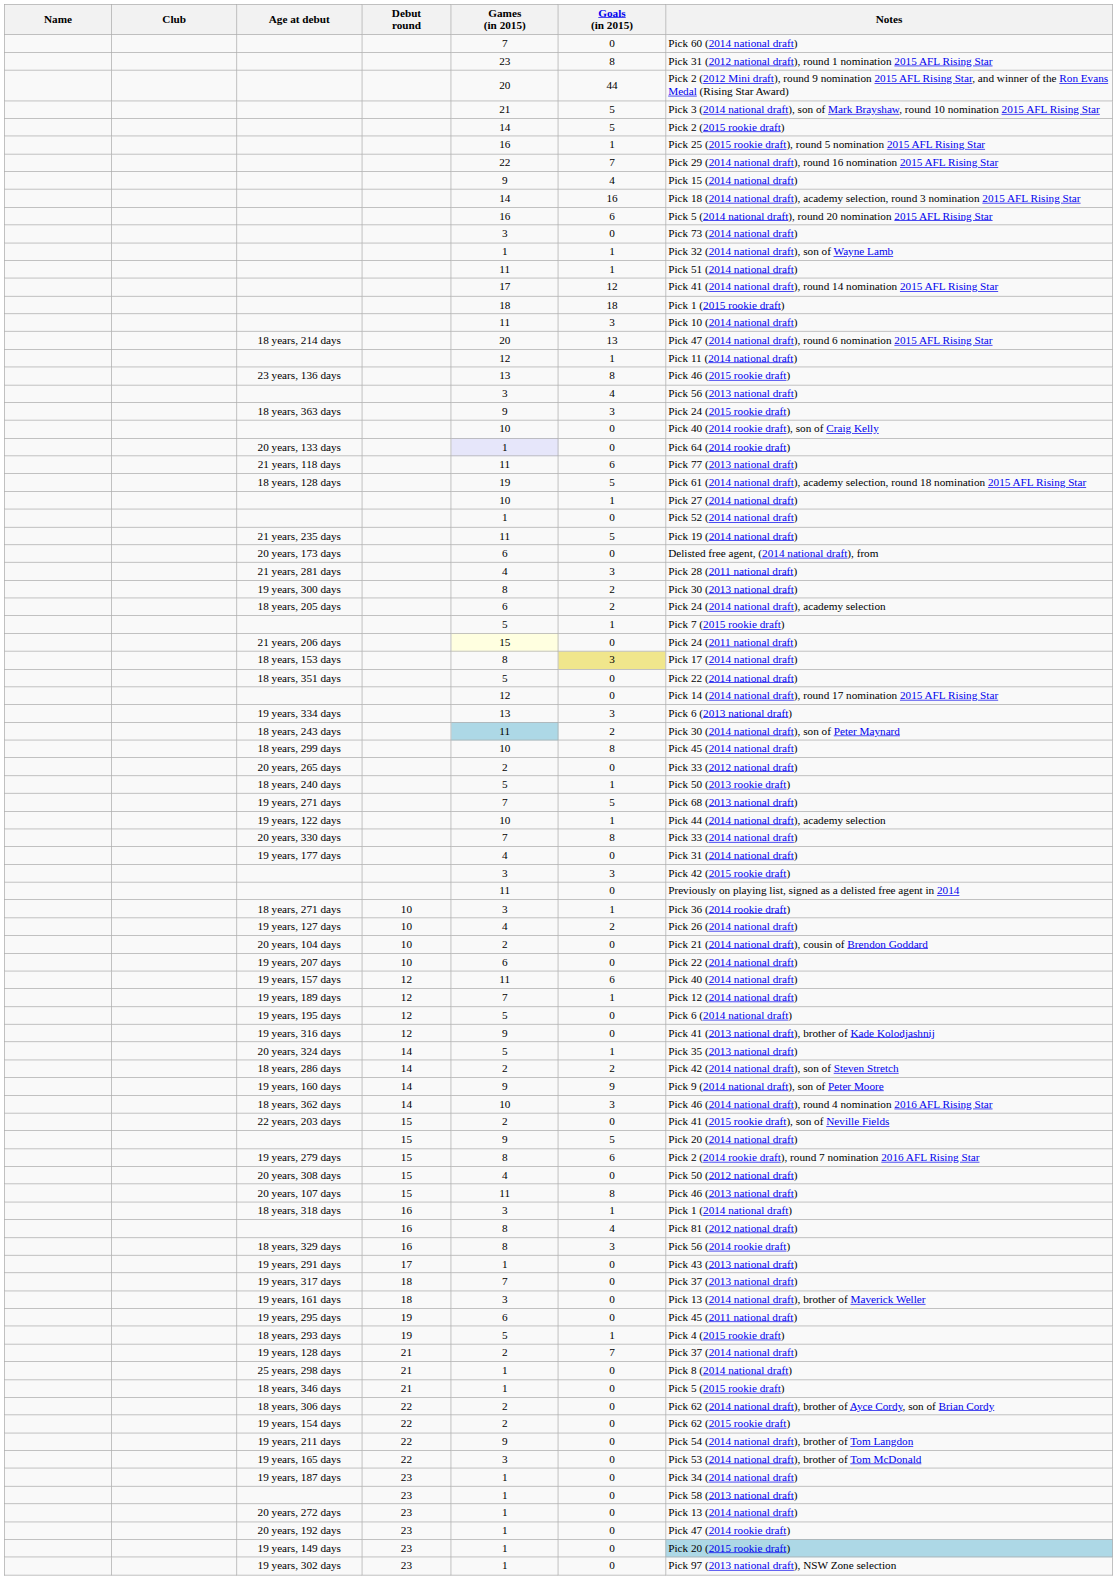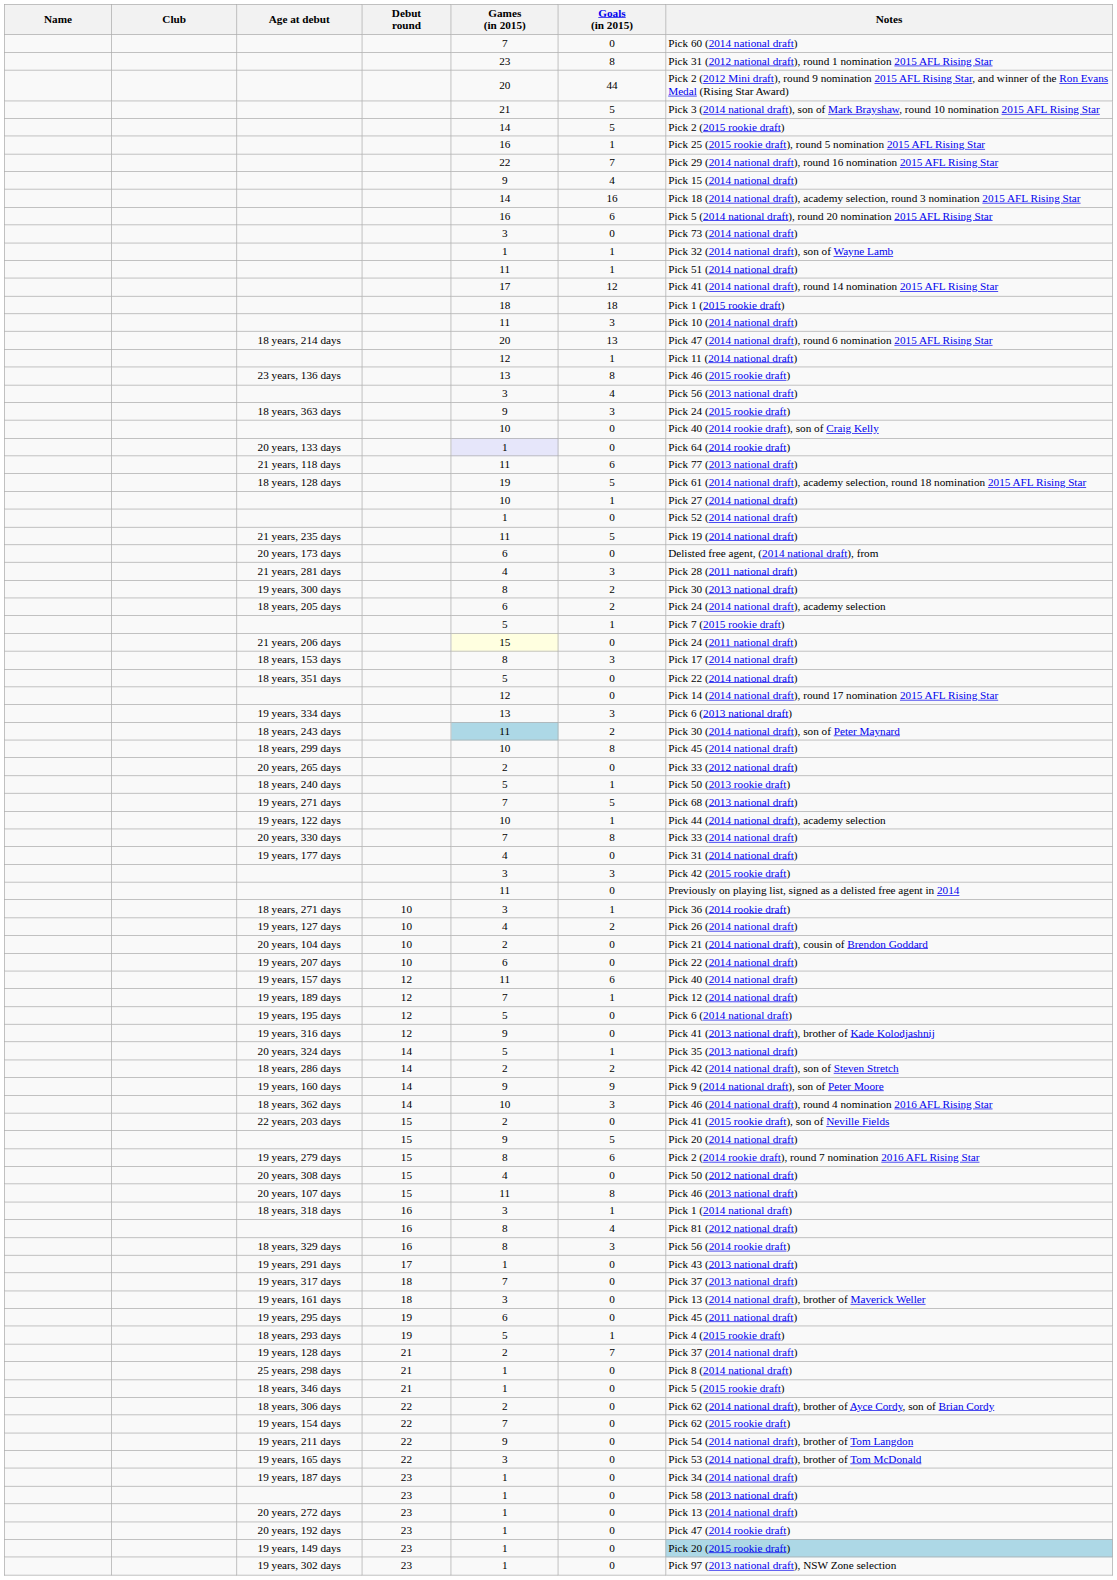18 years, 153 days | Goals (in 2015): khaki background -> no background
19 years, 154 days | Games (in 2015): 2 -> 7
